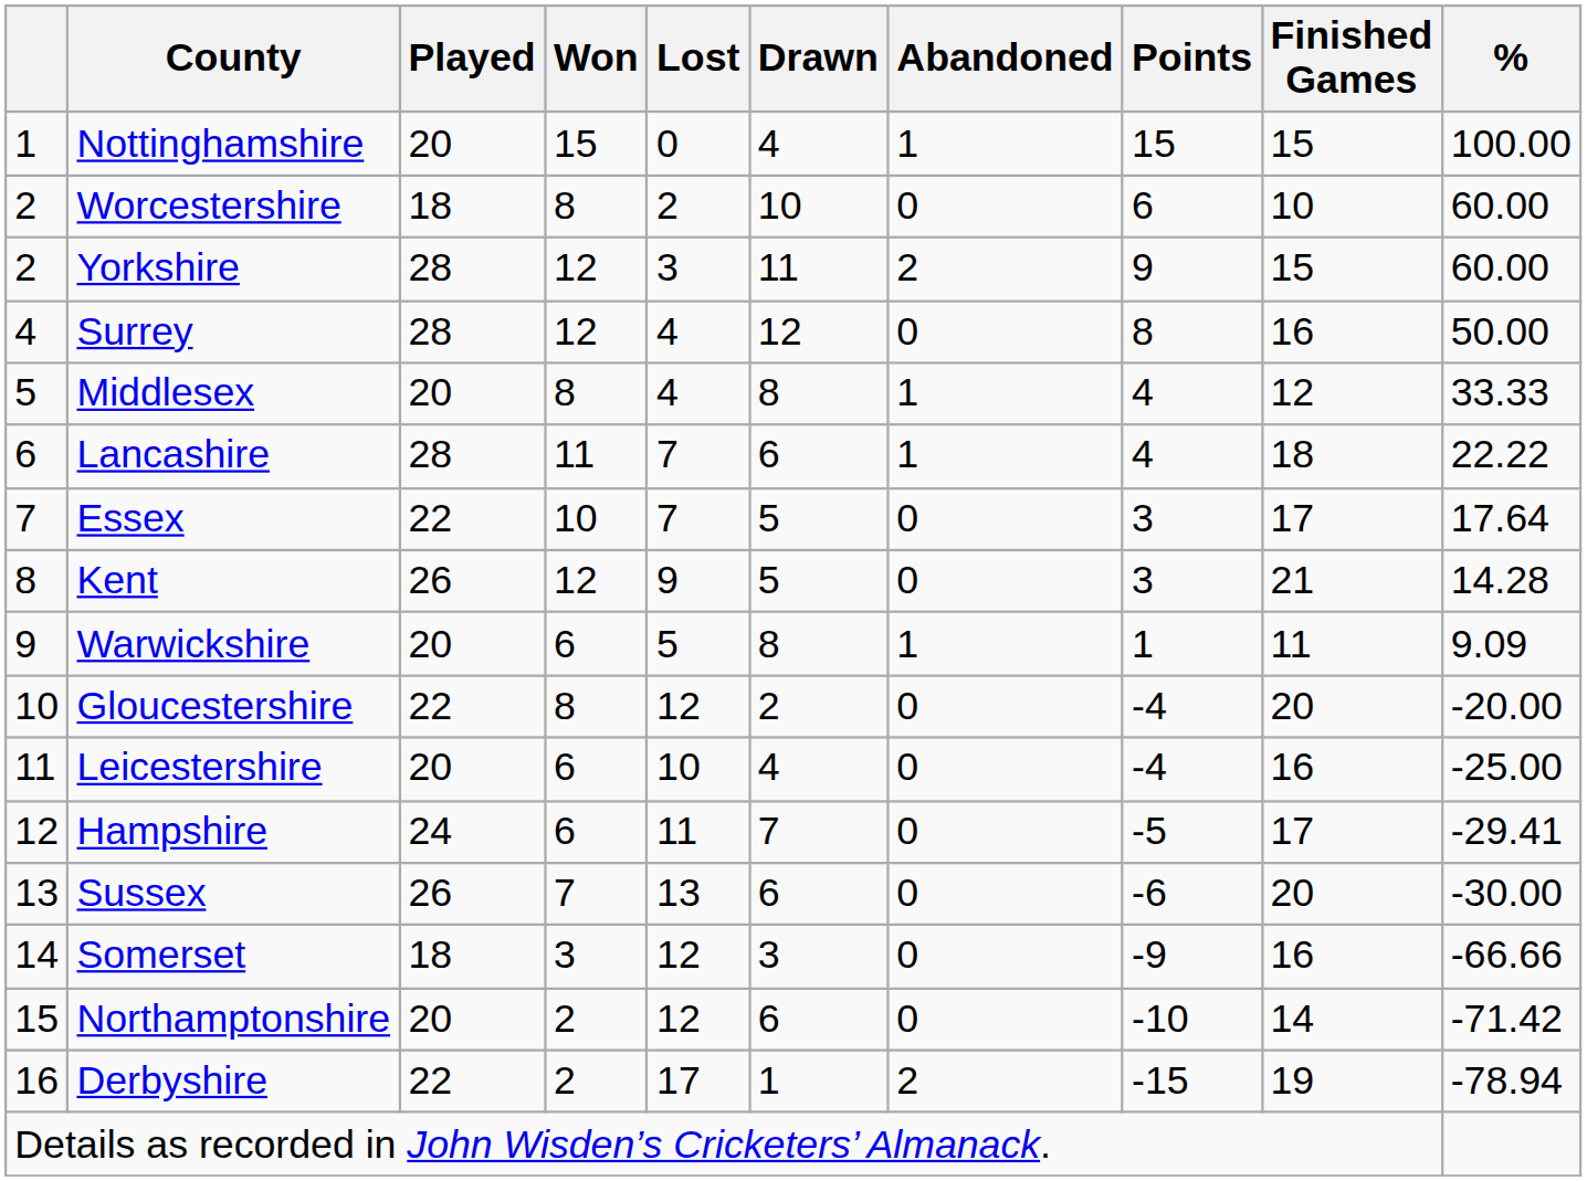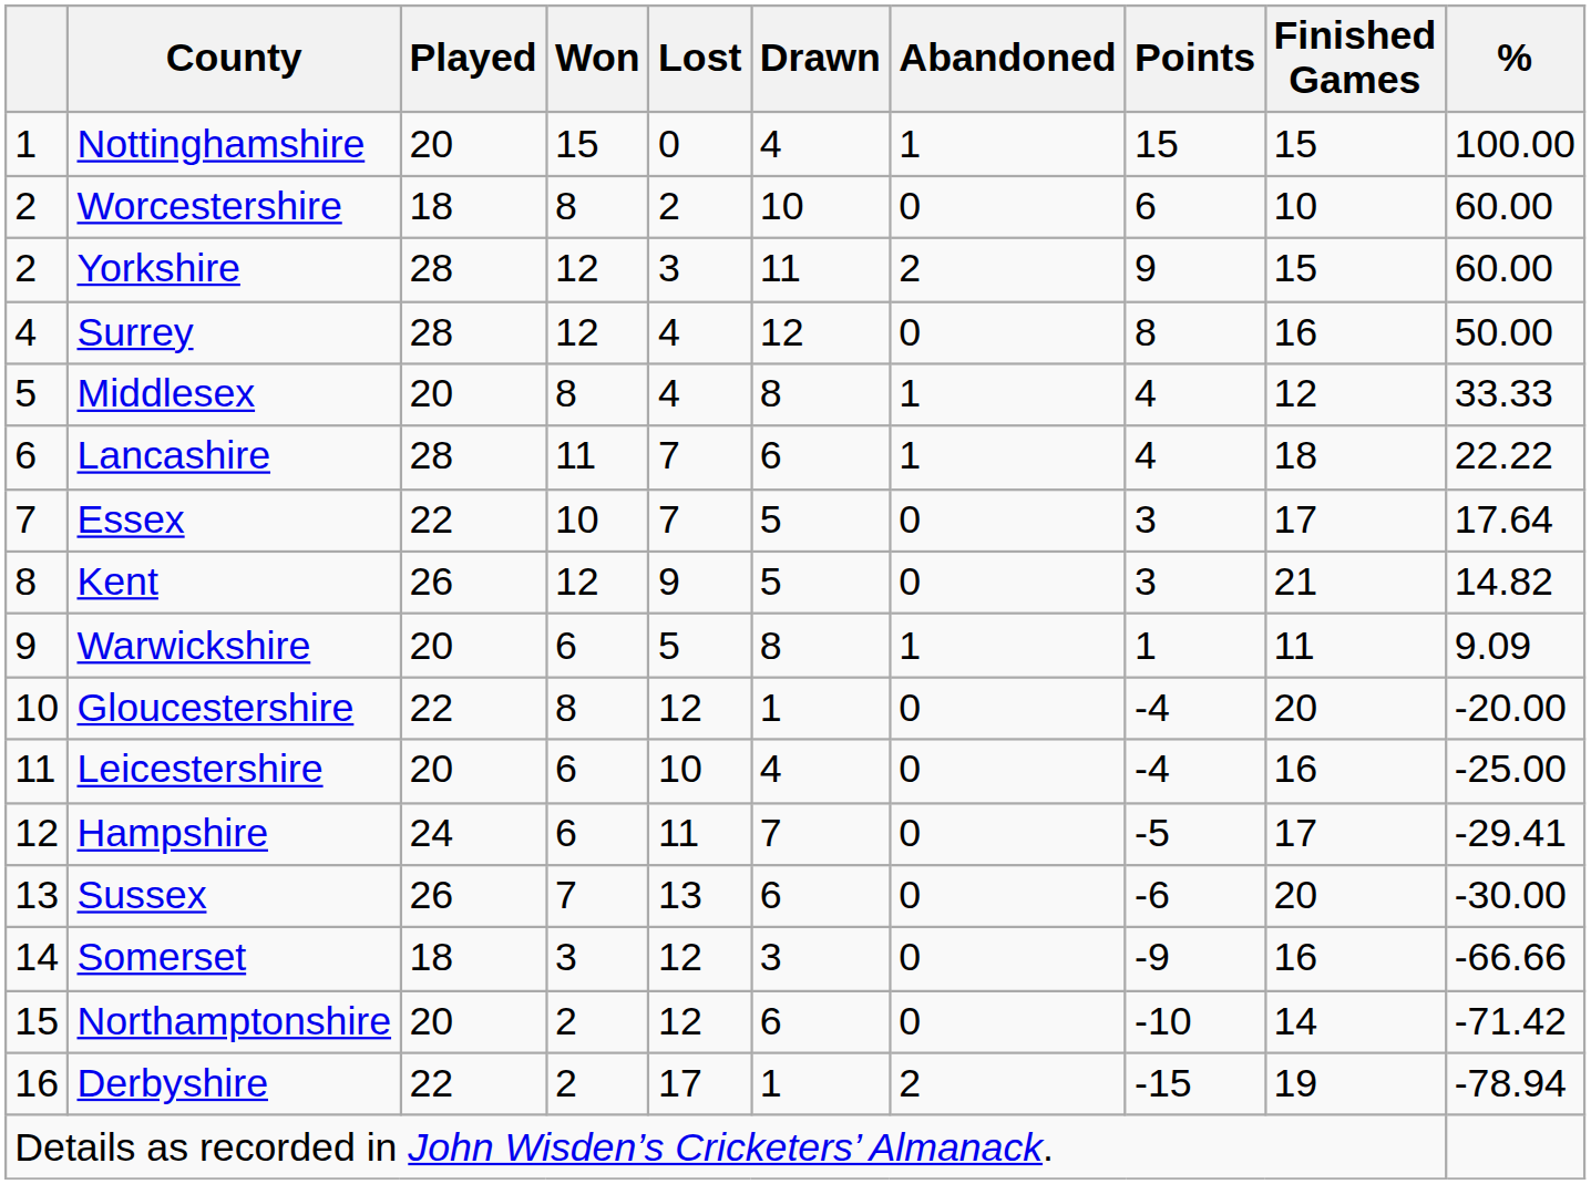Kent | %: 14.28 -> 14.82
Gloucestershire | Drawn: 2 -> 1
